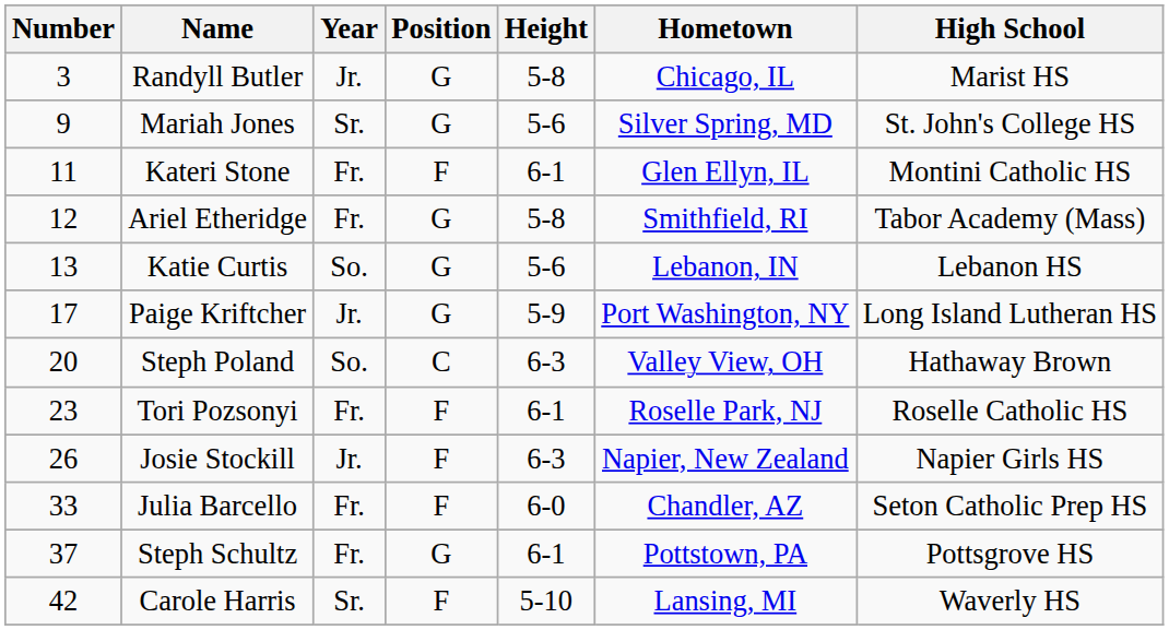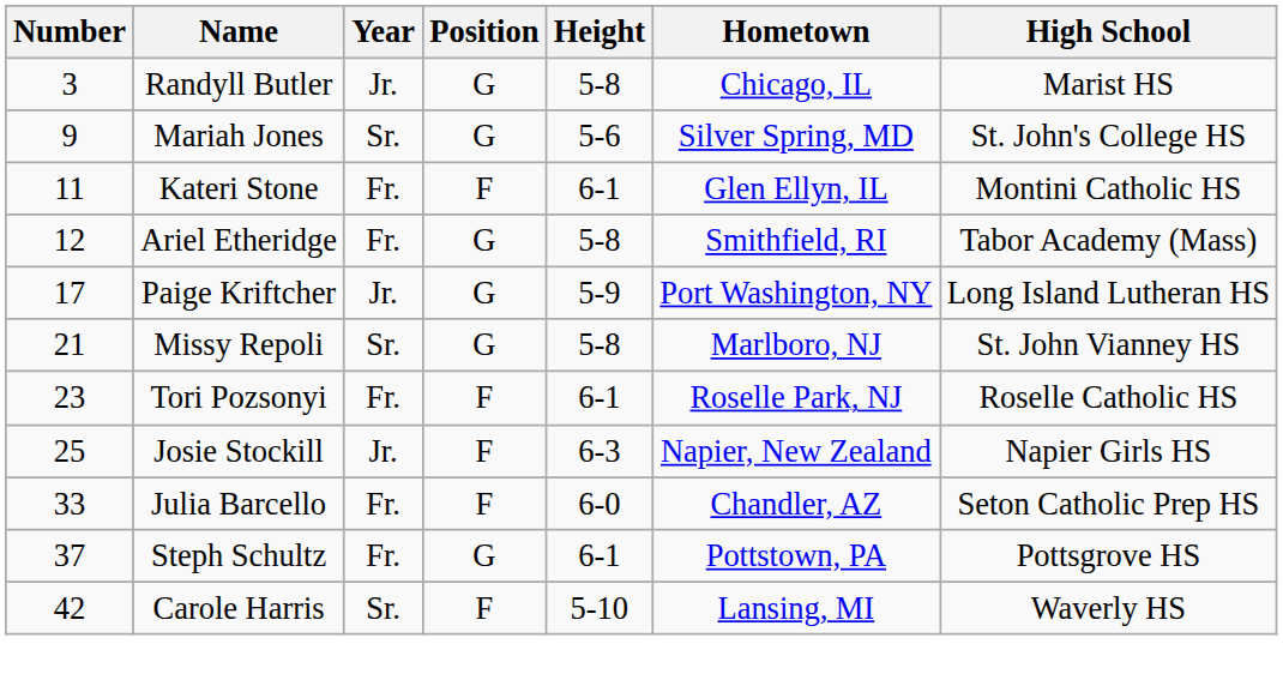- row: 13 | Katie Curtis | So. | G | 5-6 | Lebanon, IN | Lebanon HS
- row: 20 | Steph Poland | So. | C | 6-3 | Valley View, OH | Hathaway Brown
+ row: 21 | Missy Repoli | Sr. | G | 5-8 | Marlboro, NJ | St. John Vianney HS
Josie Stockill | Number: 26 -> 25
